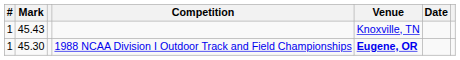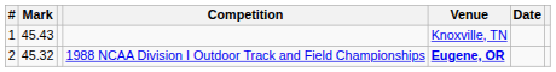1988 NCAA Division I Outdoor Track and Field Championships | #: 1 -> 2
1988 NCAA Division I Outdoor Track and Field Championships | Mark: 45.30 -> 45.32
